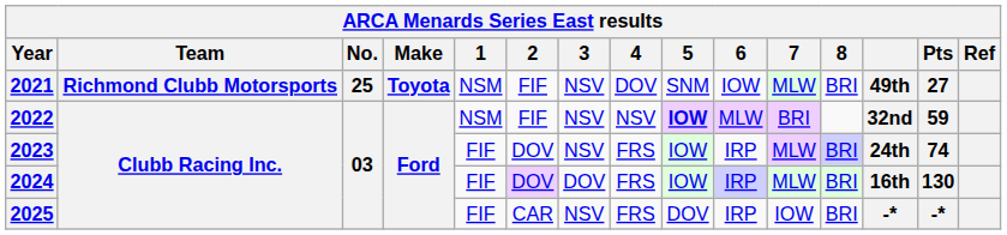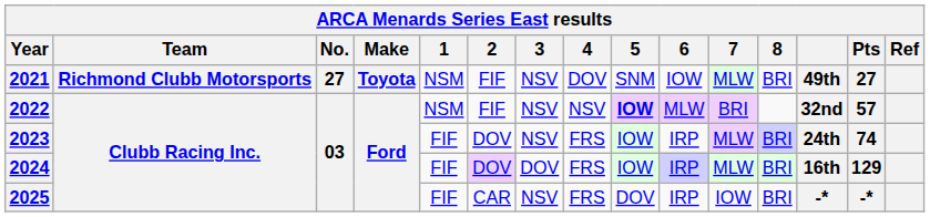2021 | No.: 25 -> 27
2022 | Pts: 59 -> 57
2024 | Pts: 130 -> 129
